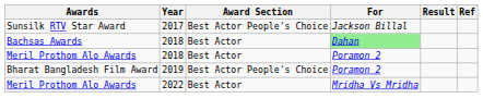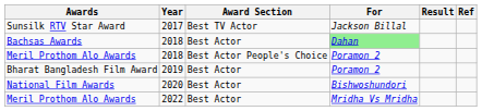Sunsilk RTV Star Award | Award Section: Best Actor People's Choice -> Best TV Actor
Meril Prothom Alo Awards / 2018 | Award Section: Best Actor -> Best Actor People's Choice
Bharat Bangladesh Film Award | Award Section: Best Actor People's Choice -> Best Actor
+ row: National Film Awards | 2020 | Best Actor | Bishwoshundori
